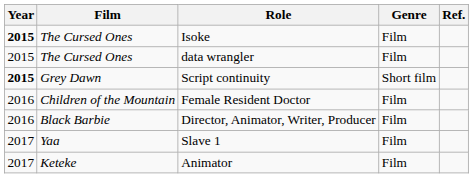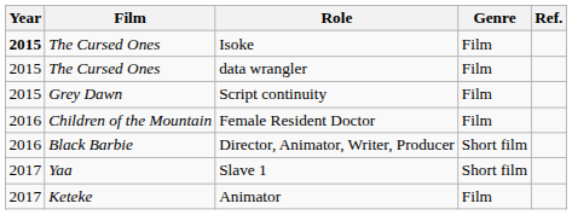Script continuity | Year: bold -> normal
Script continuity | Genre: Short film -> Film
Director, Animator, Writer, Producer | Genre: Film -> Short film
Slave 1 | Genre: Film -> Short film
